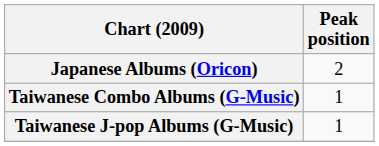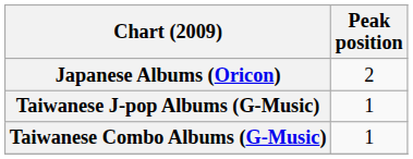rows swapped: Taiwanese Combo Albums (G-Music) <-> Taiwanese J-pop Albums (G-Music)
